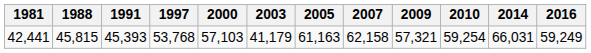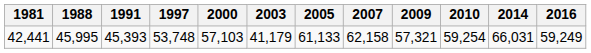42,441 | 1988: 45,815 -> 45,995
42,441 | 1997: 53,768 -> 53,748
42,441 | 2005: 61,163 -> 61,133
